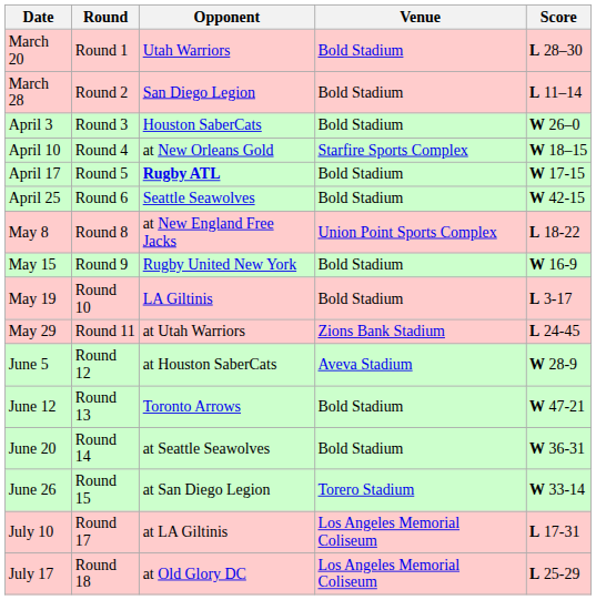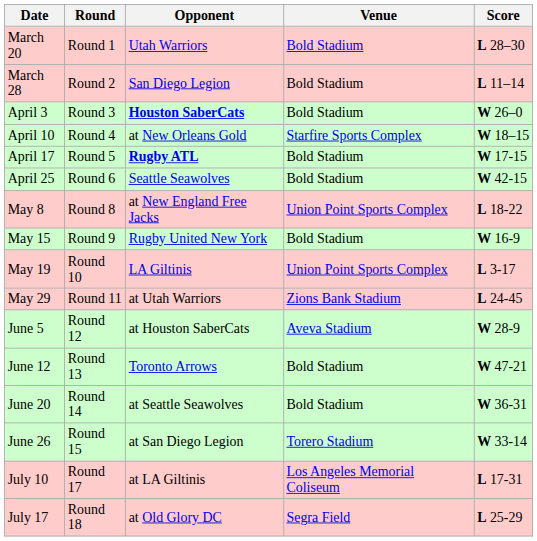April 3 | Opponent: normal -> bold
May 19 | Venue: Bold Stadium -> Union Point Sports Complex
July 17 | Venue: Los Angeles Memorial Coliseum -> Segra Field
